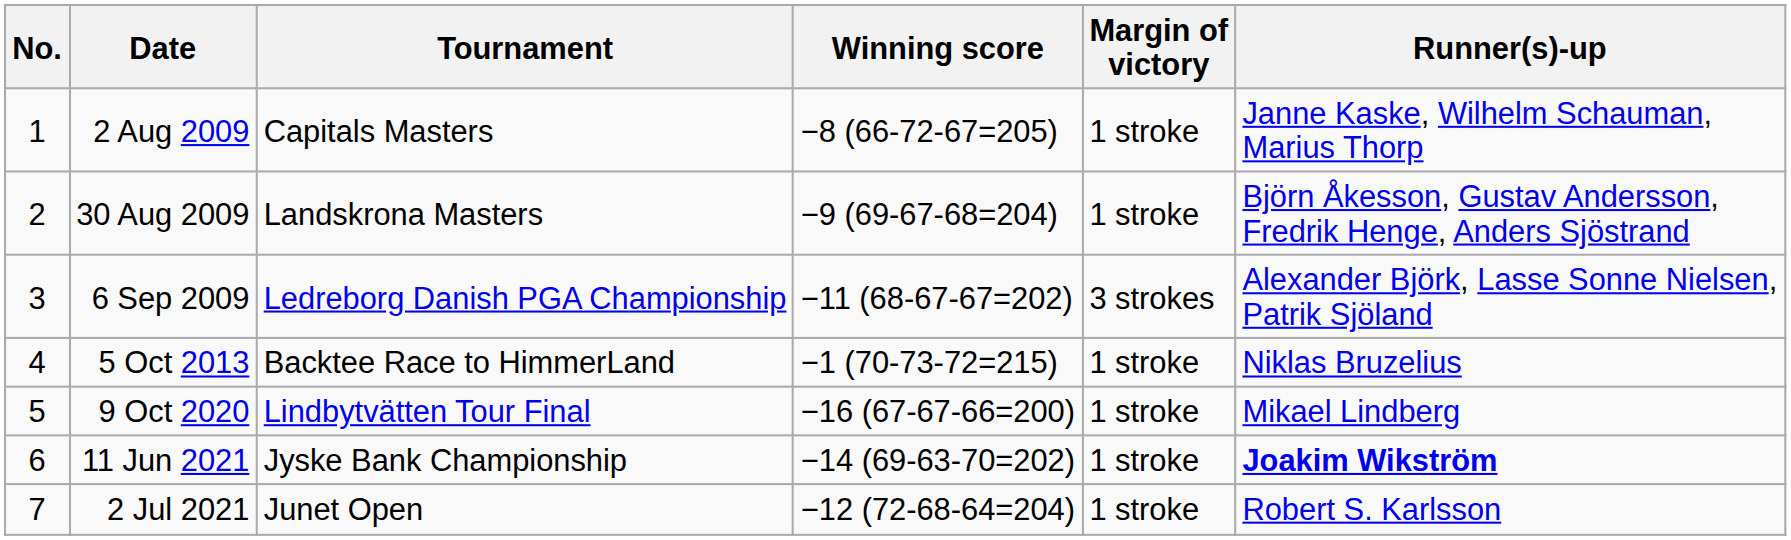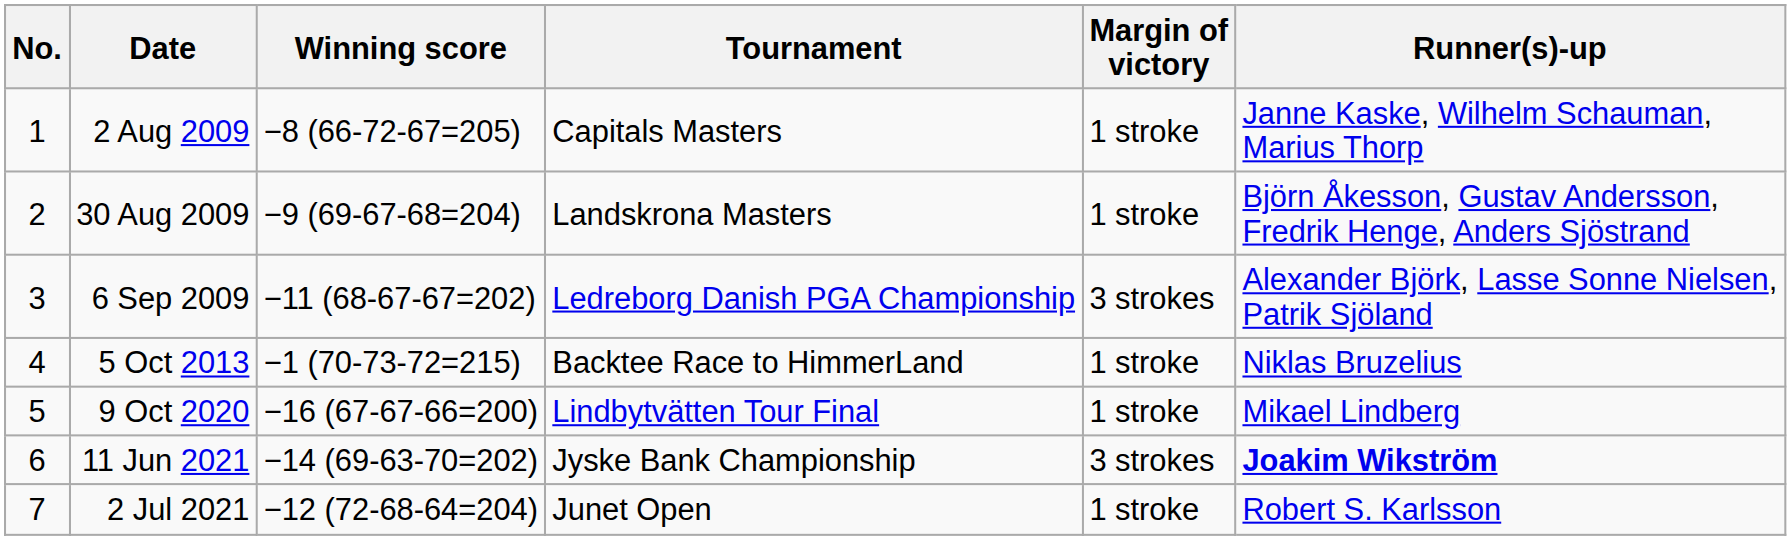columns swapped: Tournament <-> Winning score
11 Jun 2021 | Margin of victory: 1 stroke -> 3 strokes
